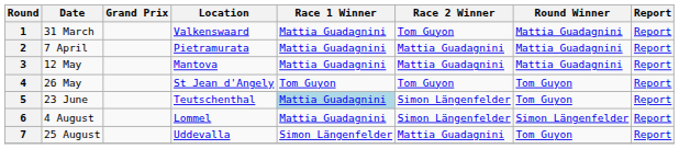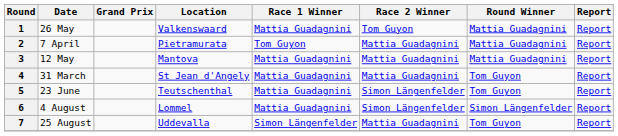1 | Date: 31 March -> 26 May
2 | Race 1 Winner: Mattia Guadagnini -> Tom Guyon
4 | Date: 26 May -> 31 March
4 | Race 1 Winner: Tom Guyon -> Mattia Guadagnini
4 | Race 2 Winner: Tom Guyon -> Mattia Guadagnini
5 | Race 1 Winner: lightblue background -> no background
